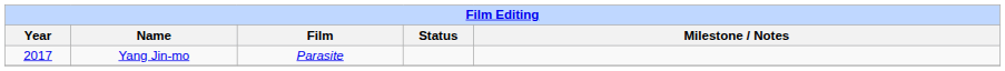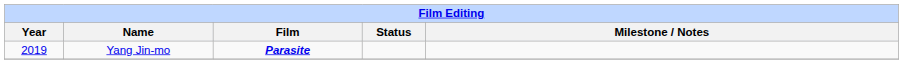Yang Jin-mo | Year: 2017 -> 2019
Yang Jin-mo | Film: normal -> bold
